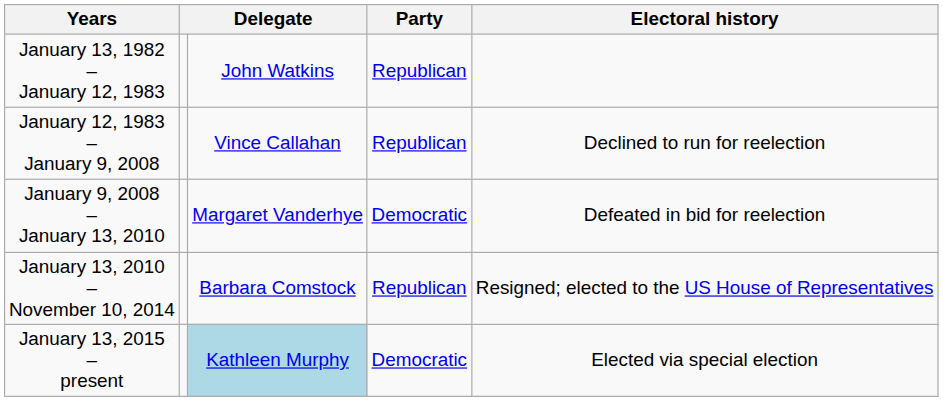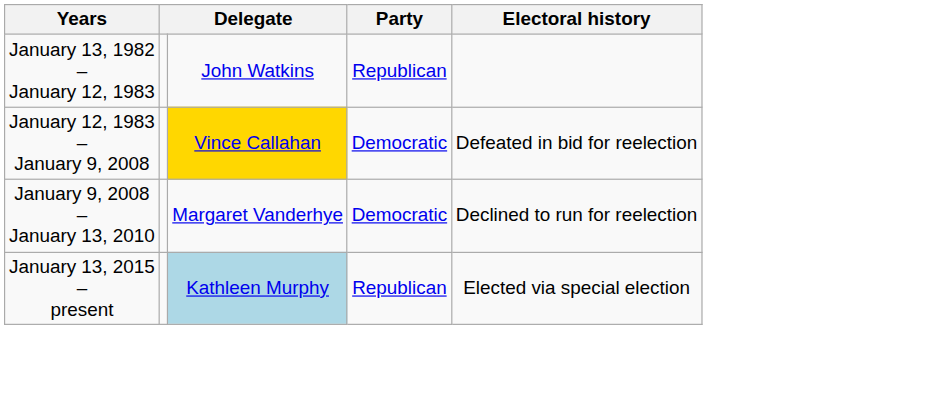January 12, 1983 – January 9, 2008 | column 3: no background -> gold background
January 12, 1983 – January 9, 2008 | Party: Republican -> Democratic
January 12, 1983 – January 9, 2008 | Electoral history: Declined to run for reelection -> Defeated in bid for reelection
January 9, 2008 – January 13, 2010 | Electoral history: Defeated in bid for reelection -> Declined to run for reelection
- row: January 13, 2010 – November 10, 2014 | Barbara Comstock | Republican | Resigned; elected to the US House of Representatives
January 13, 2015 – present | Party: Democratic -> Republican
